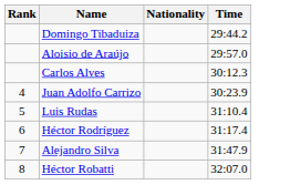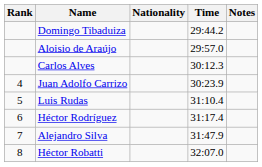+ column: Notes
